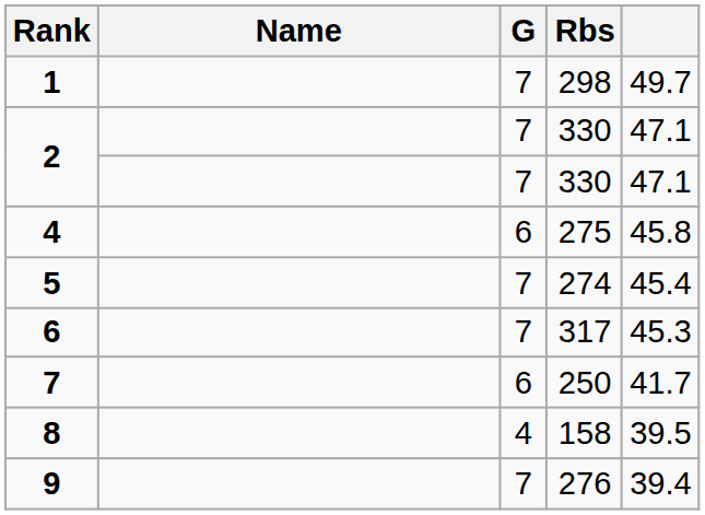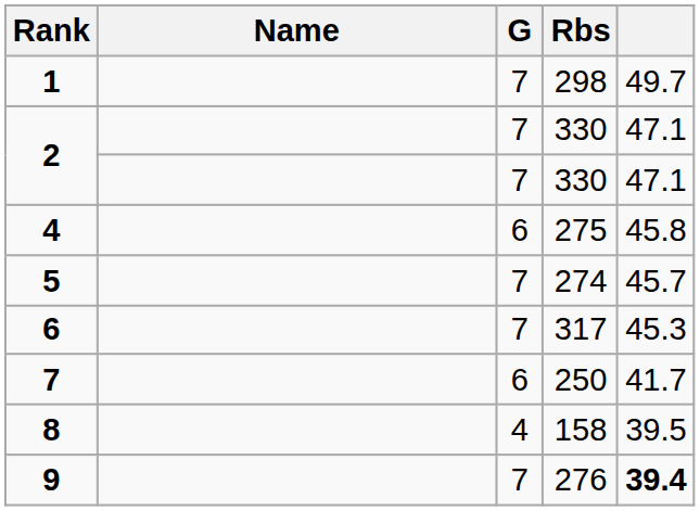5 | column 5: 45.4 -> 45.7
9 | column 5: normal -> bold
